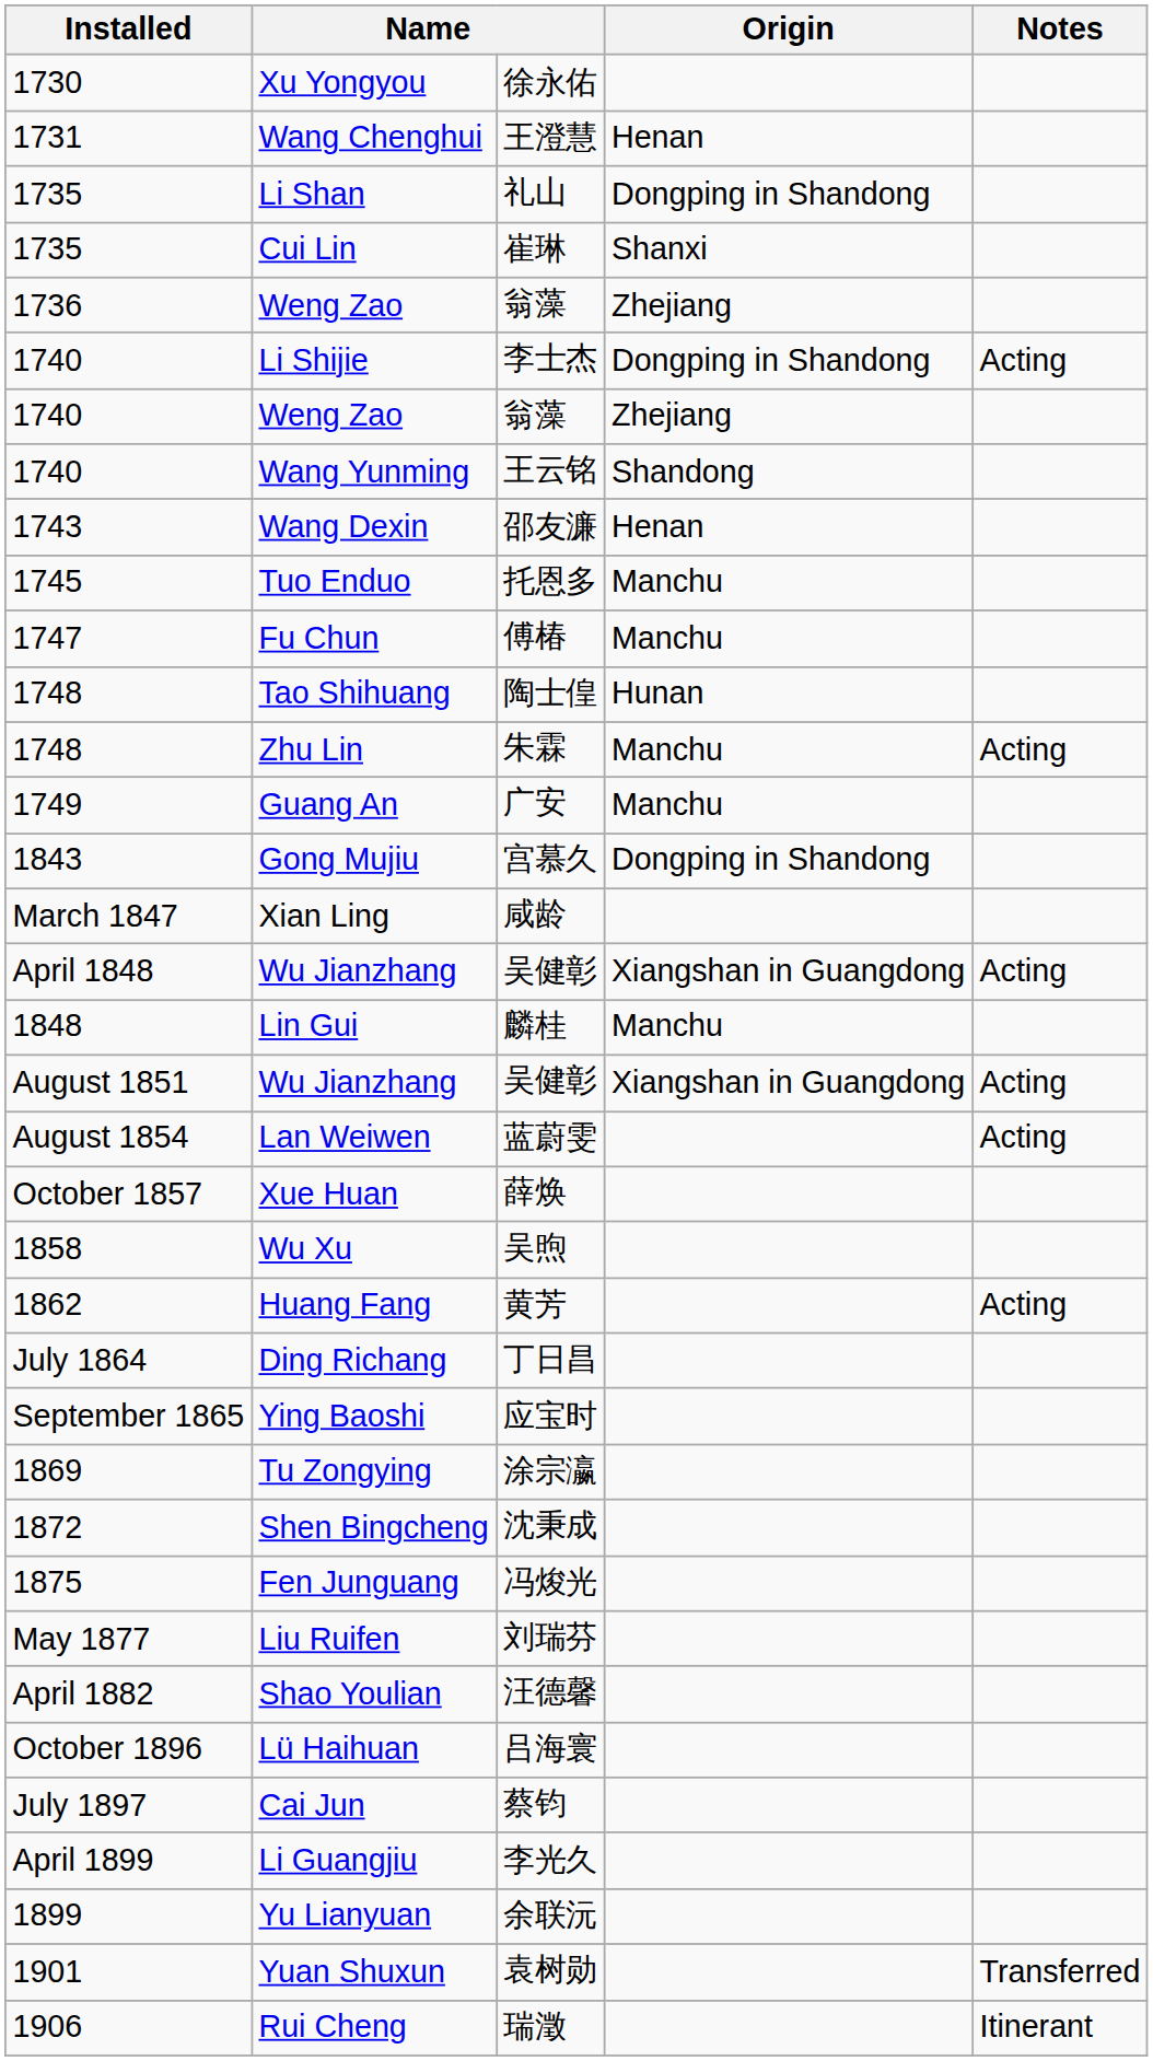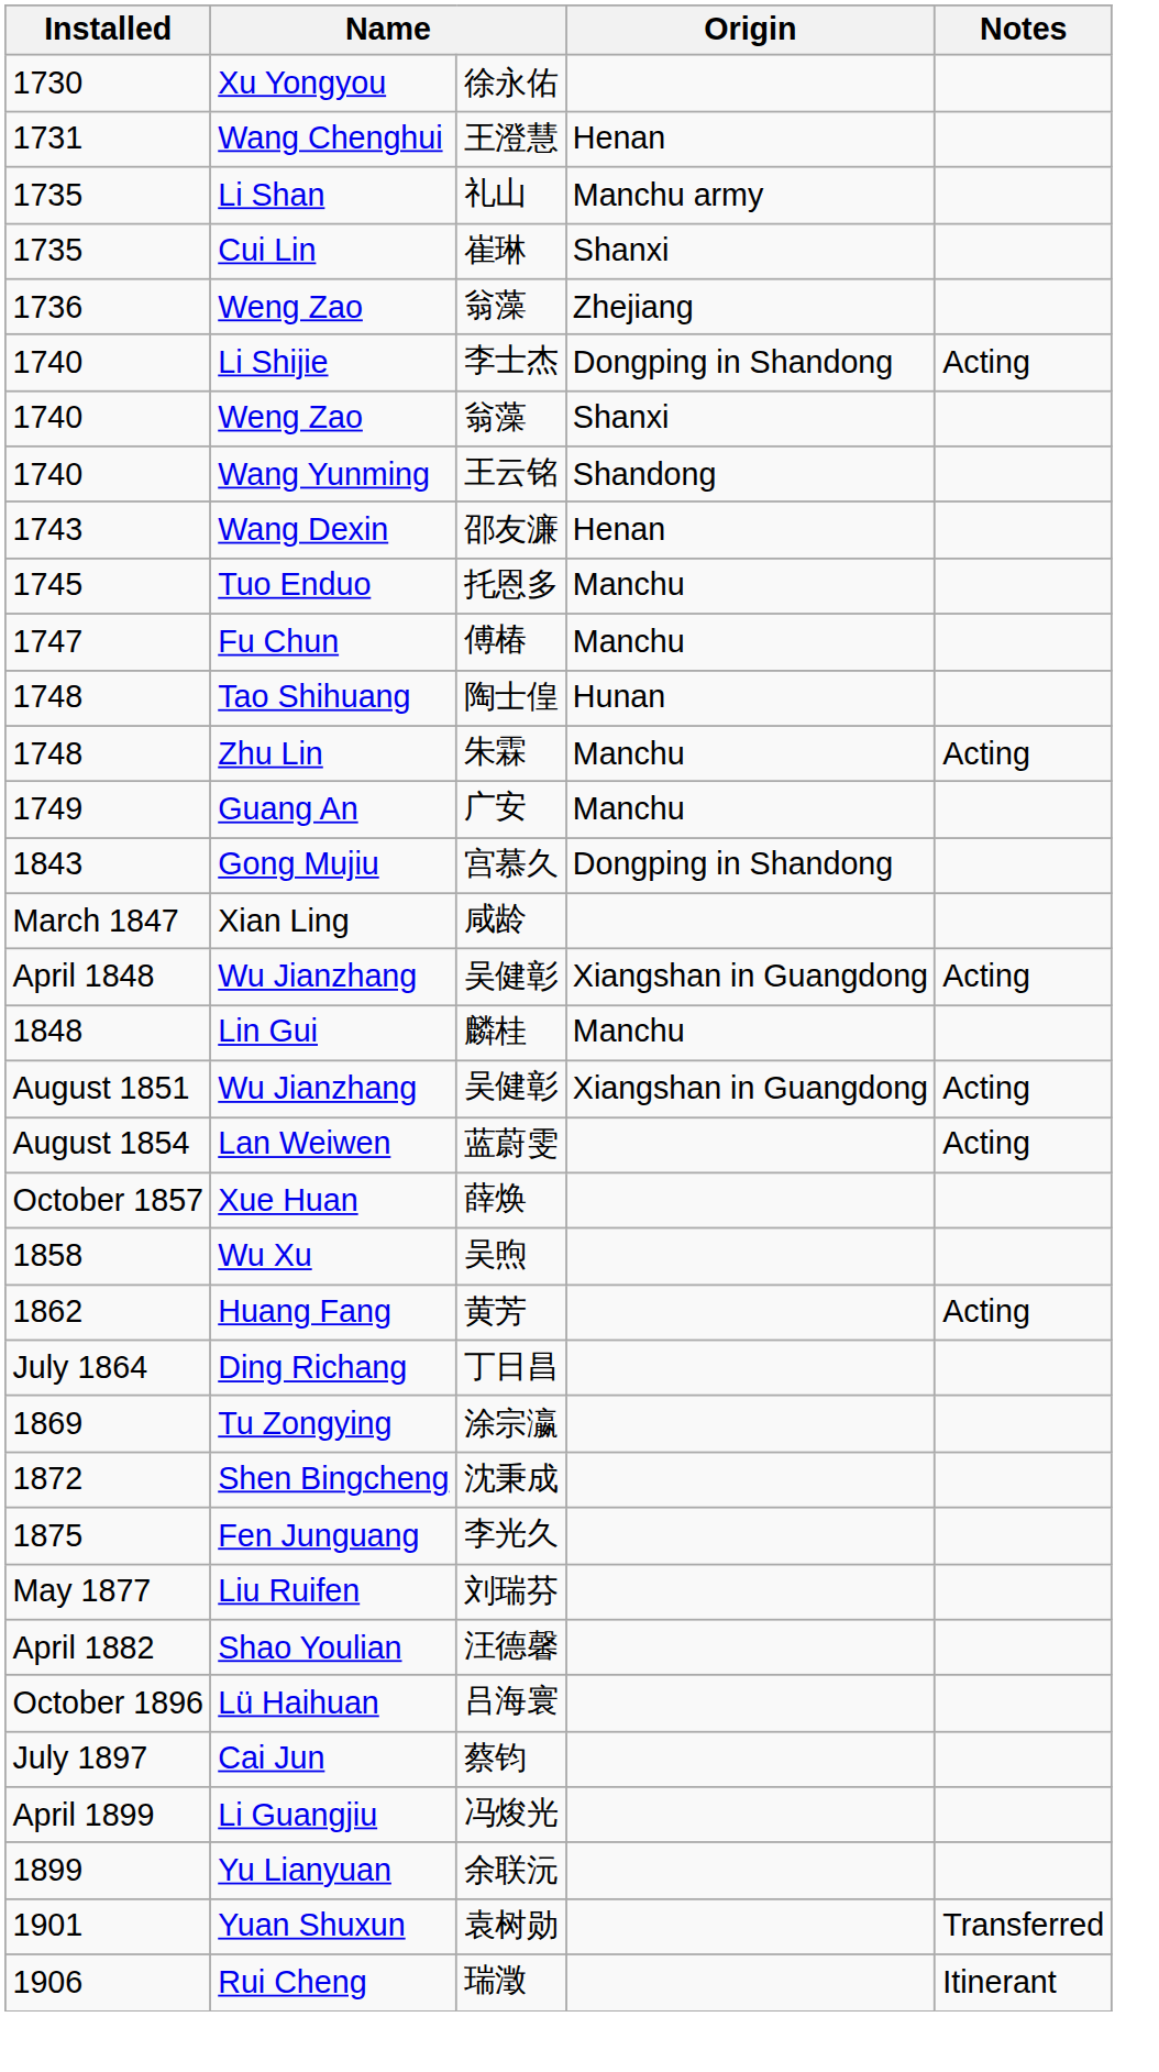Li Shan | Origin: Dongping in Shandong -> Manchu army
1740 / Weng Zao | Origin: Zhejiang -> Shanxi
- row: September 1865 | Ying Baoshi | 应宝时
Fen Junguang | column 3: 冯焌光 -> 李光久
Li Guangjiu | column 3: 李光久 -> 冯焌光
